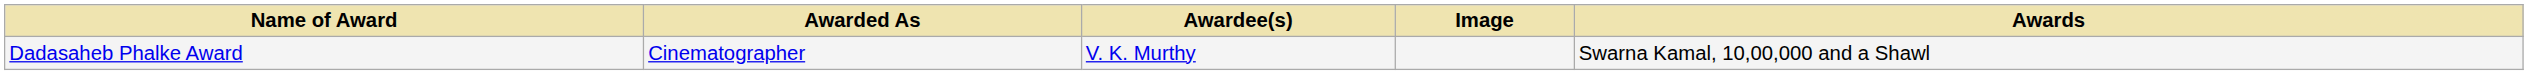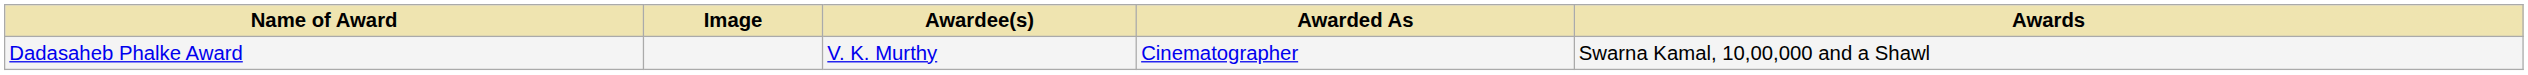columns swapped: Image <-> Awarded As
